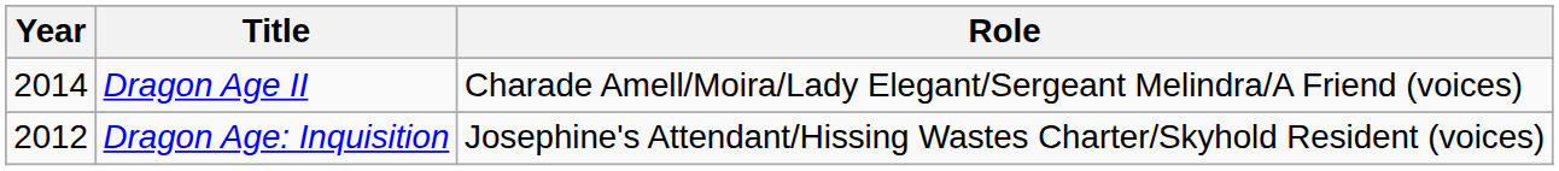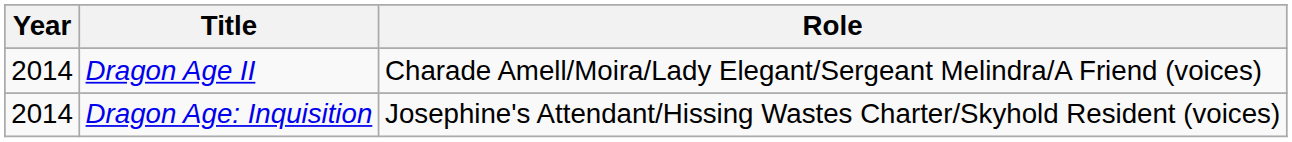Dragon Age: Inquisition | Year: 2012 -> 2014
